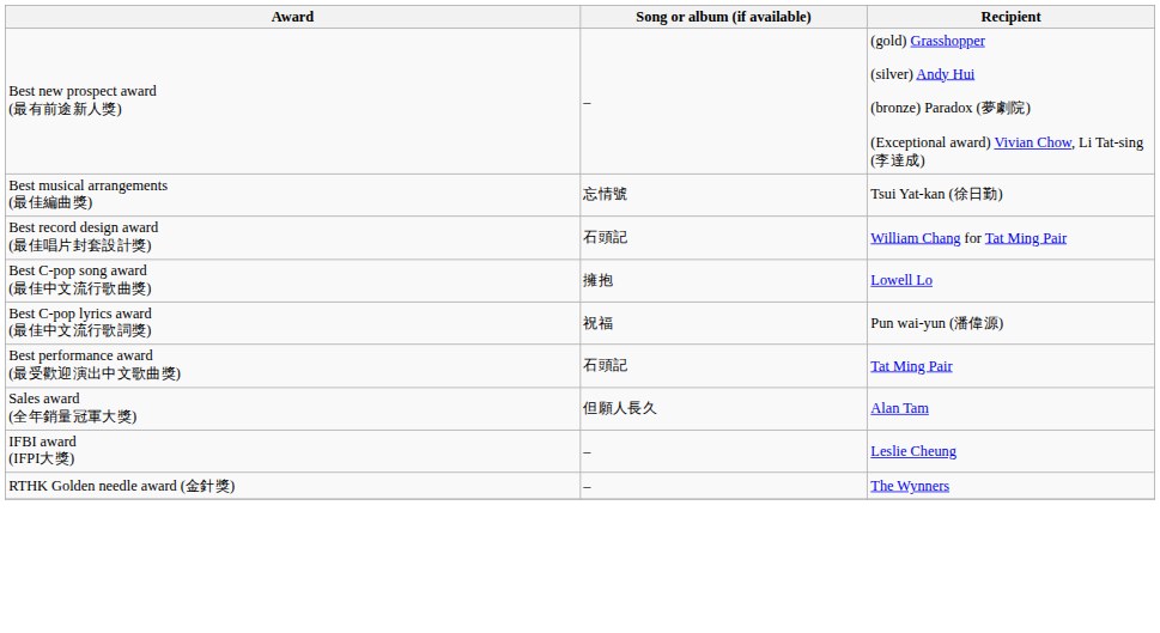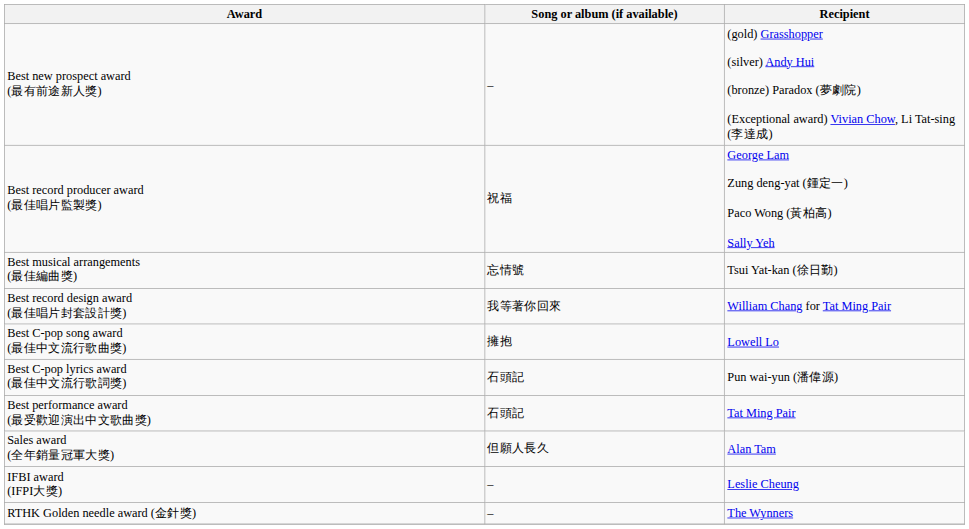+ row: Best record producer award (最佳唱片監製獎) | 祝福 | George Lam Zung deng-yat (鍾定一) Paco Wong (黃柏高) Sally Yeh
Best record design award (最佳唱片封套設計獎) | Song or album (if available): 石頭記 -> 我等著你回來
Best C-pop lyrics award (最佳中文流行歌詞獎) | Song or album (if available): 祝福 -> 石頭記
